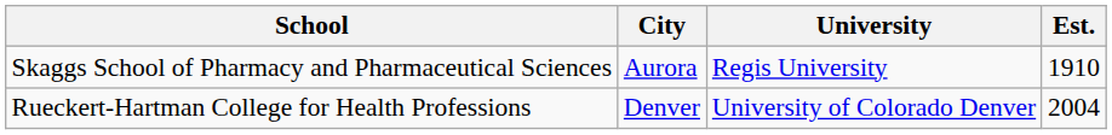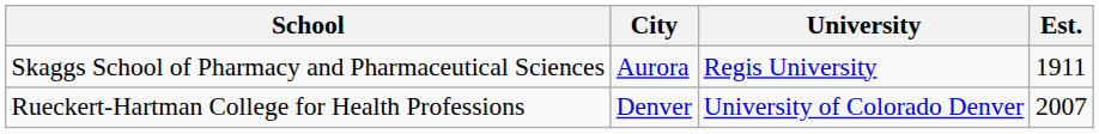Skaggs School of Pharmacy and Pharmaceutical Sciences | Est.: 1910 -> 1911
Rueckert-Hartman College for Health Professions | Est.: 2004 -> 2007
